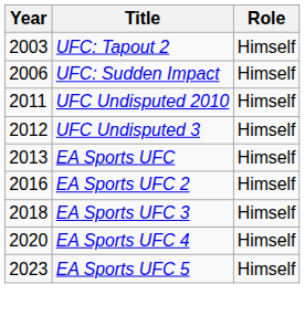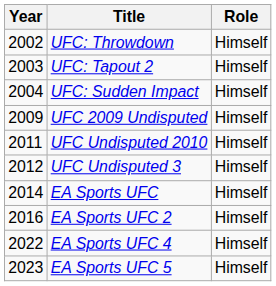+ row: 2002 | UFC: Throwdown | Himself
UFC: Sudden Impact | Year: 2006 -> 2004
+ row: 2009 | UFC 2009 Undisputed | Himself
EA Sports UFC | Year: 2013 -> 2014
- row: 2018 | EA Sports UFC 3 | Himself
EA Sports UFC 4 | Year: 2020 -> 2022
